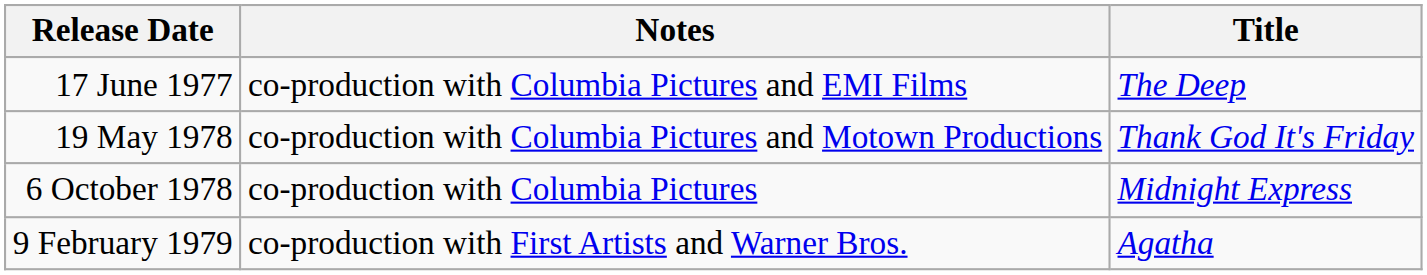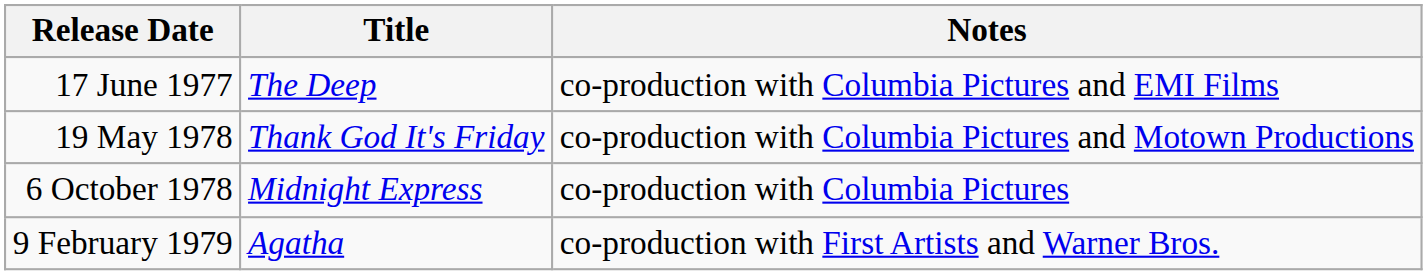columns swapped: Title <-> Notes
